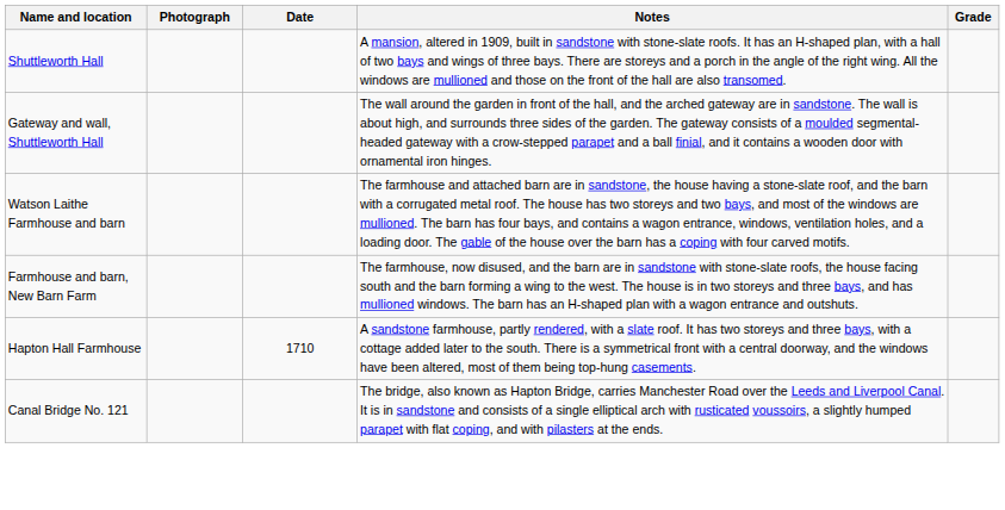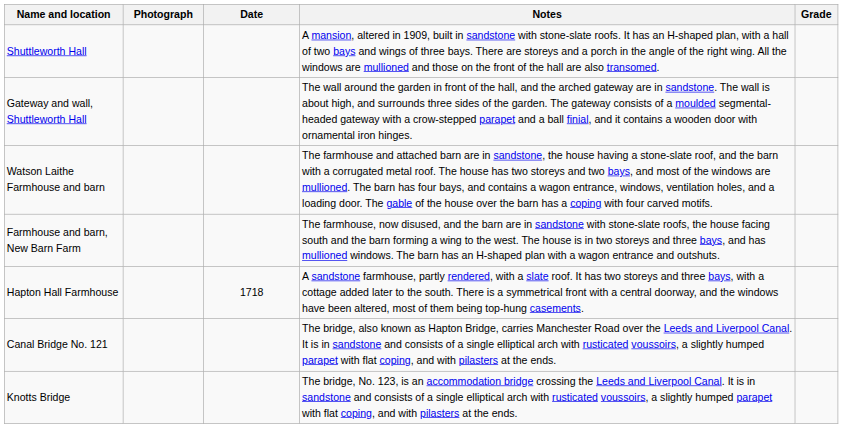Hapton Hall Farmhouse | Date: 1710 -> 1718
+ row: Knotts Bridge | The bridge, No. 123, is an accommodation bridge crossing the Leeds and Liverpool Canal. It is in sandstone and consists of a single elliptical arch with rusticated voussoirs, a slightly humped parapet with flat coping, and with pilasters at the ends.
